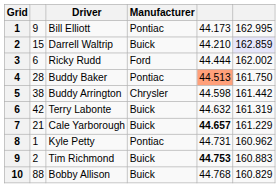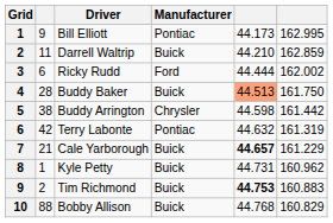Darrell Waltrip | column 2: 15 -> 11
Darrell Waltrip | column 6: lavender background -> no background
Buddy Baker | Manufacturer: Pontiac -> Buick
Terry Labonte | Manufacturer: Buick -> Pontiac
Kyle Petty | Manufacturer: Pontiac -> Buick
